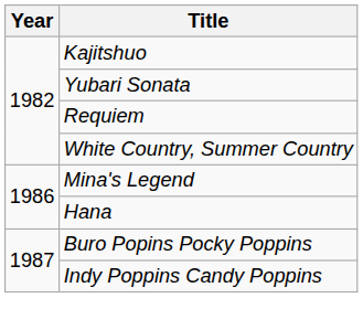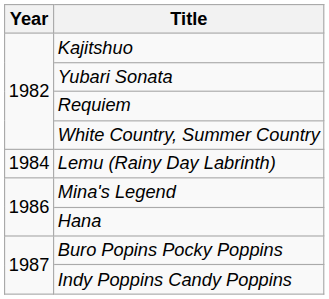+ row: 1984 | Lemu (Rainy Day Labrinth)
